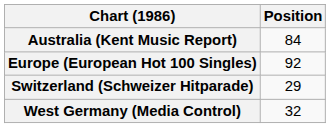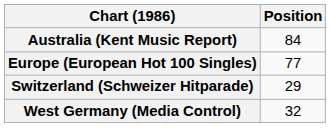Europe (European Hot 100 Singles) | Position: 92 -> 77
